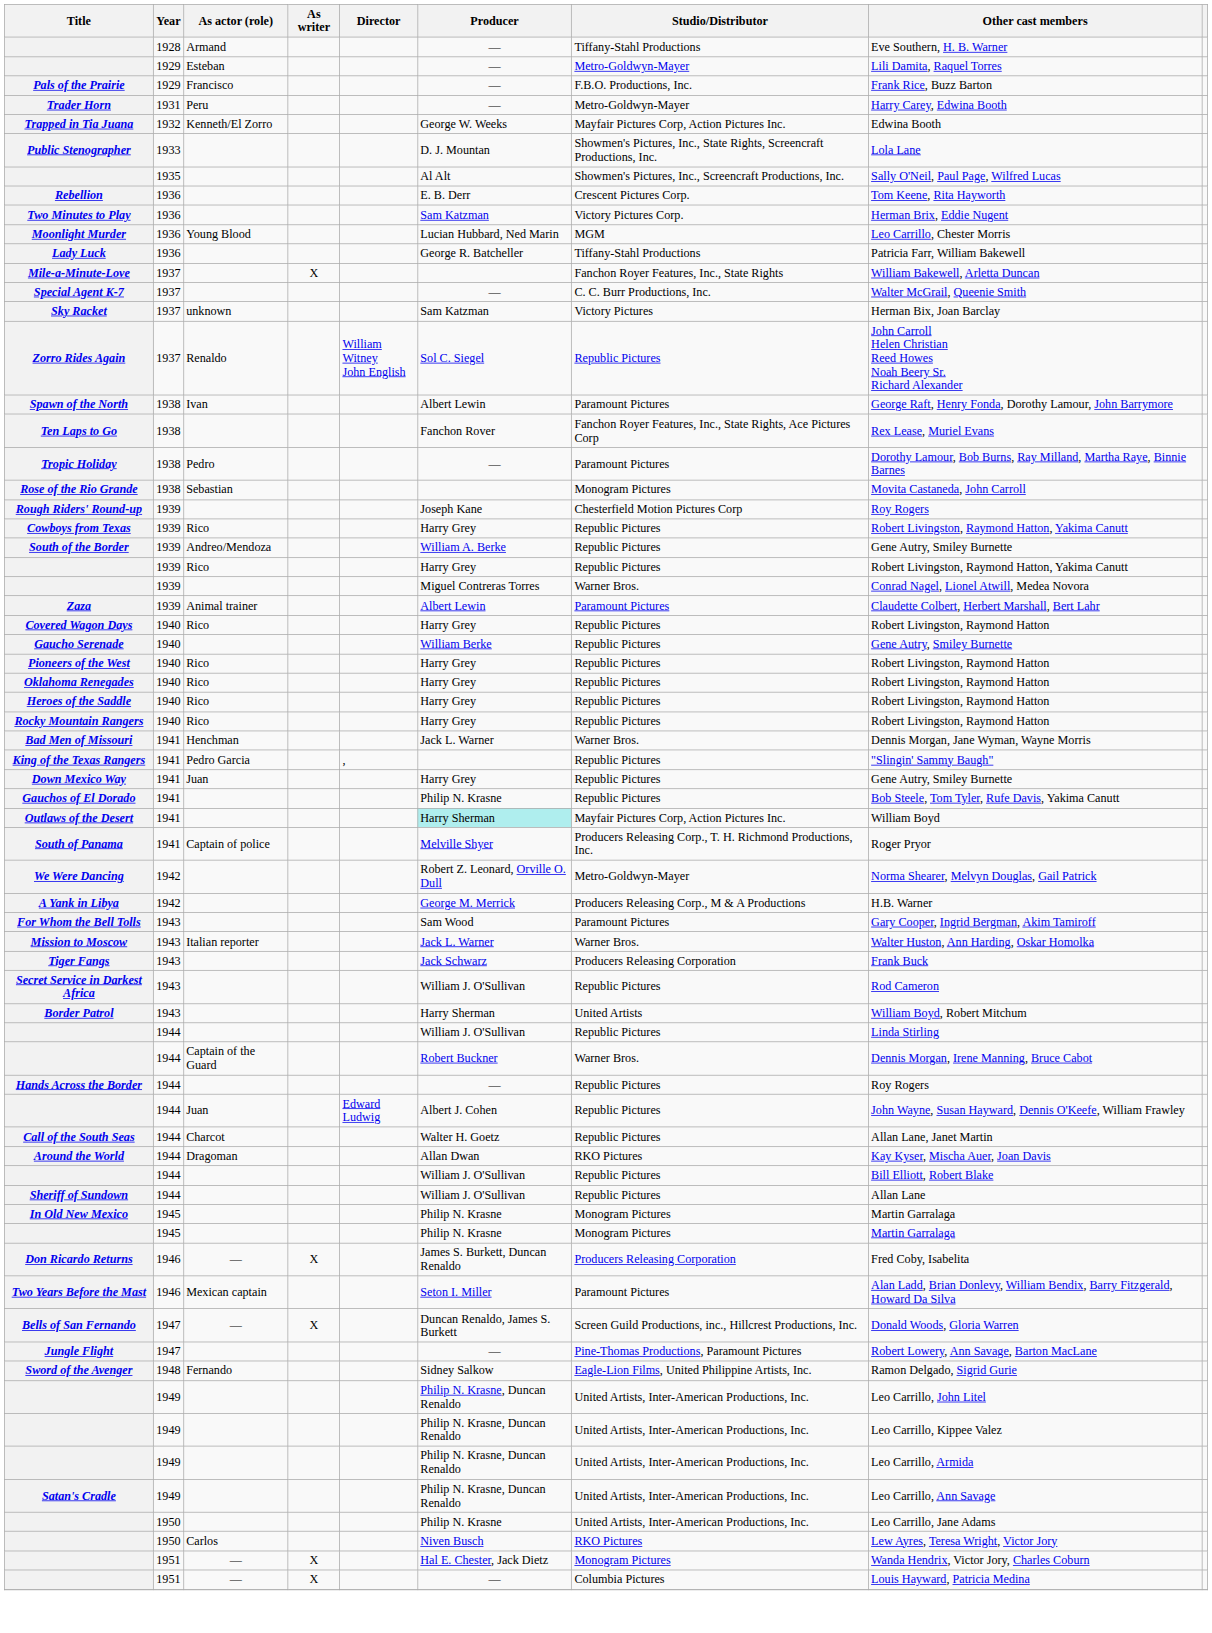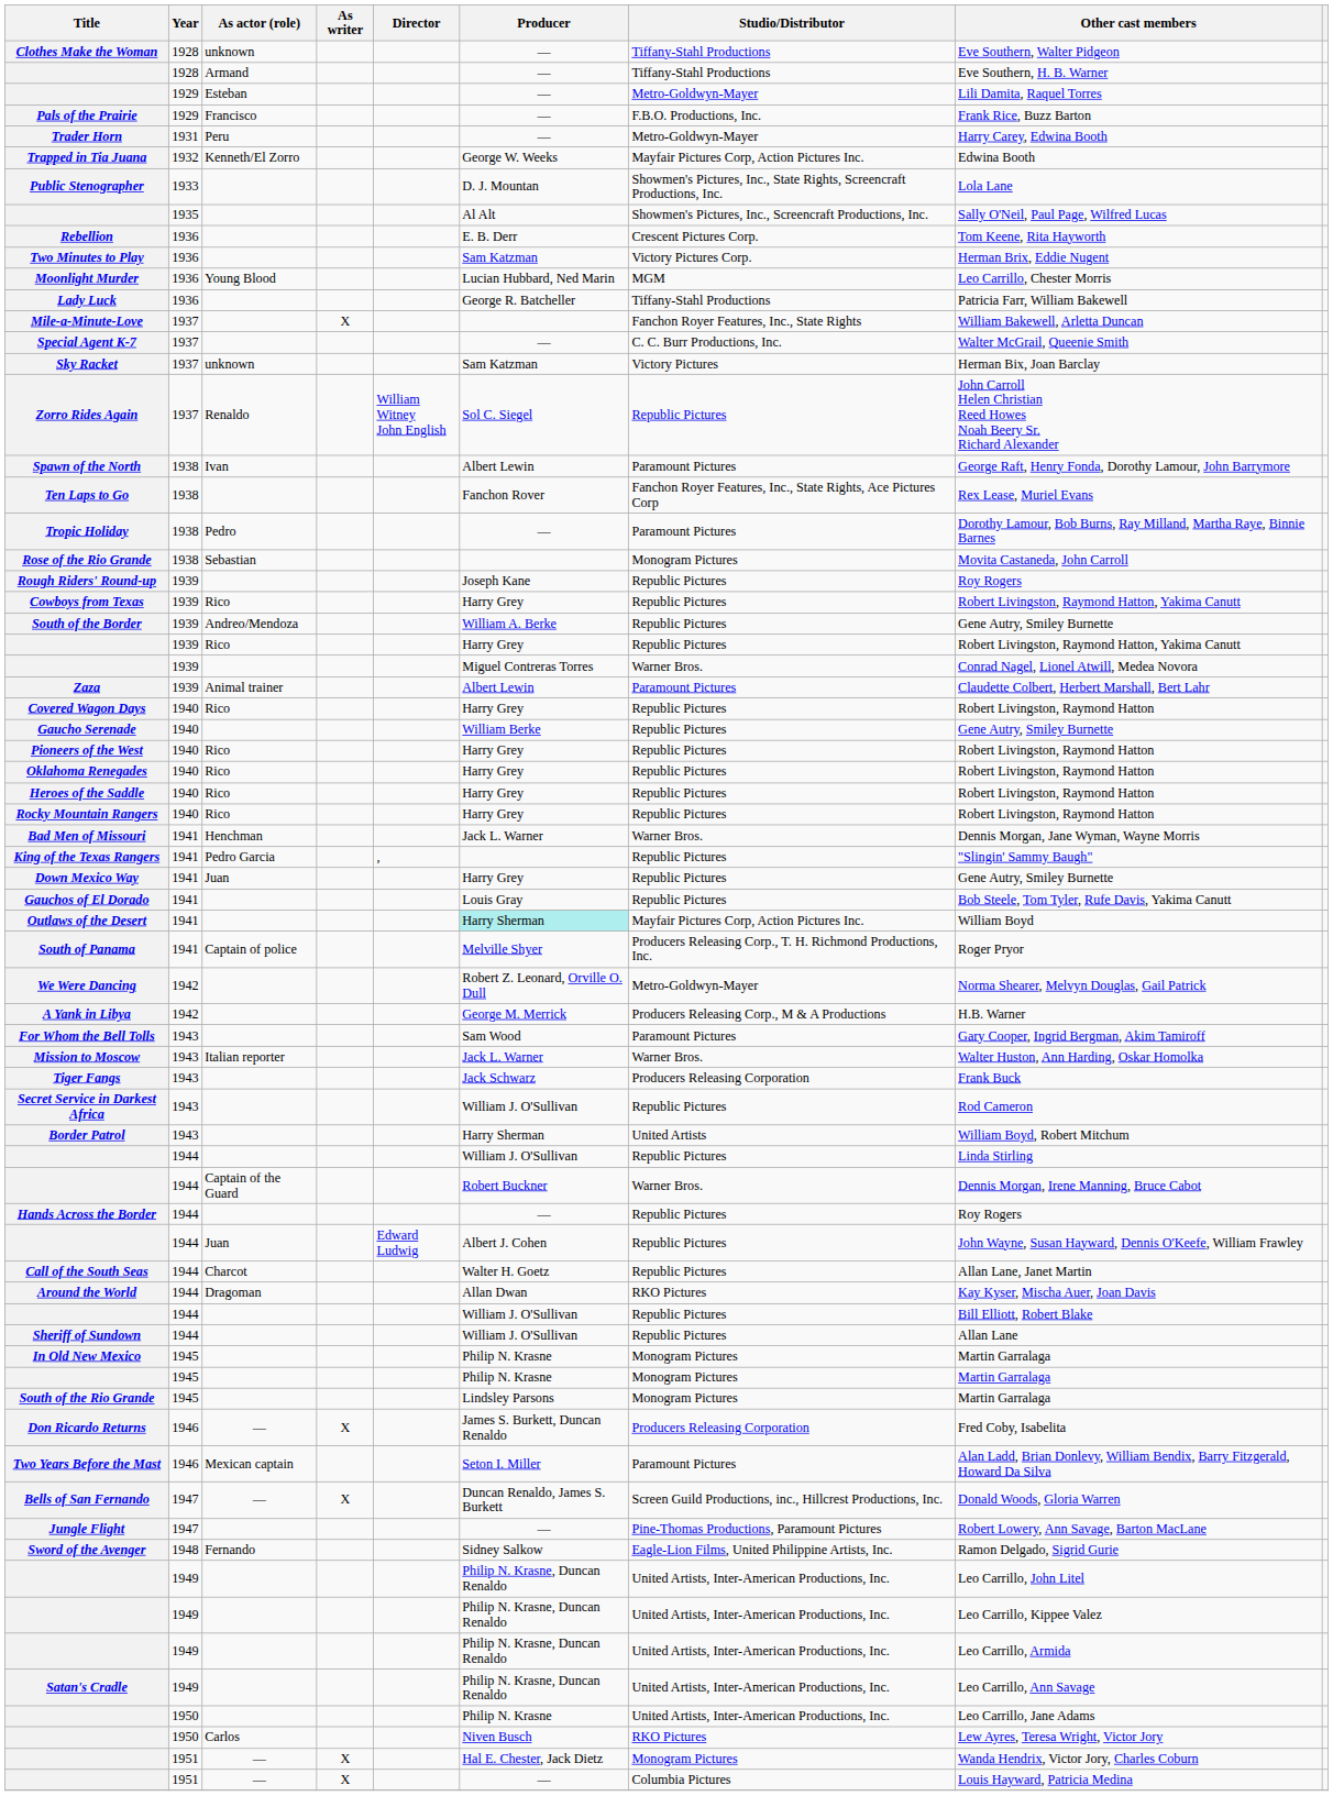+ row: Clothes Make the Woman | 1928 | unknown | — | Tiffany-Stahl Productions | Eve Southern, Walter Pidgeon
Rough Riders' Round-up | Studio/Distributor: Chesterfield Motion Pictures Corp -> Republic Pictures
Gauchos of El Dorado | Producer: Philip N. Krasne -> Louis Gray
+ row: South of the Rio Grande | 1945 | Lindsley Parsons | Monogram Pictures | Martin Garralaga
